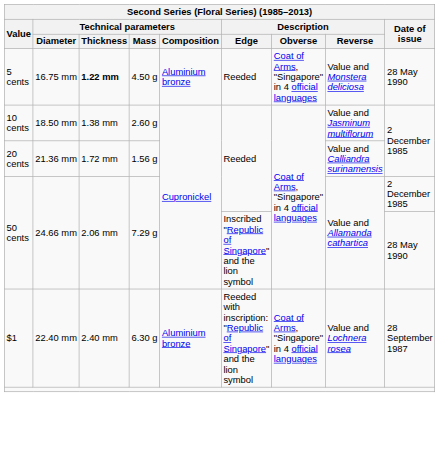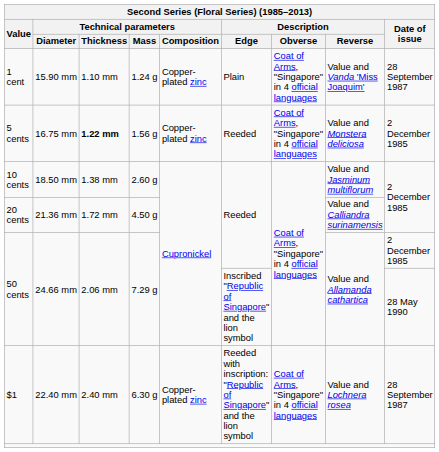+ row: 1 cent | 15.90 mm | 1.10 mm | 1.24 g | Copper-plated zinc | Plain | Coat of Arms, "Singapore" in 4 official languages | Value and Vanda 'Miss Joaquim' | 28 September 1987
5 cents | Technical parameters / Mass: 4.50 g -> 1.56 g
5 cents | Technical parameters / Composition: Aluminium bronze -> Copper-plated zinc
5 cents | Date of issue: 28 May 1990 -> 2 December 1985
20 cents | Technical parameters / Mass: 1.56 g -> 4.50 g
$1 | Technical parameters / Composition: Aluminium bronze -> Copper-plated zinc
